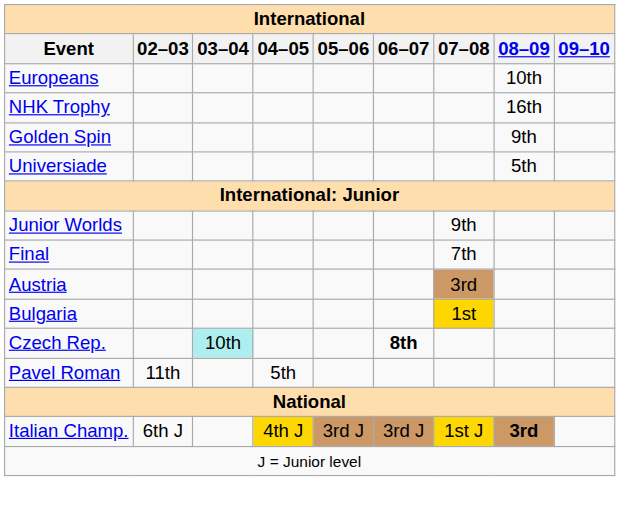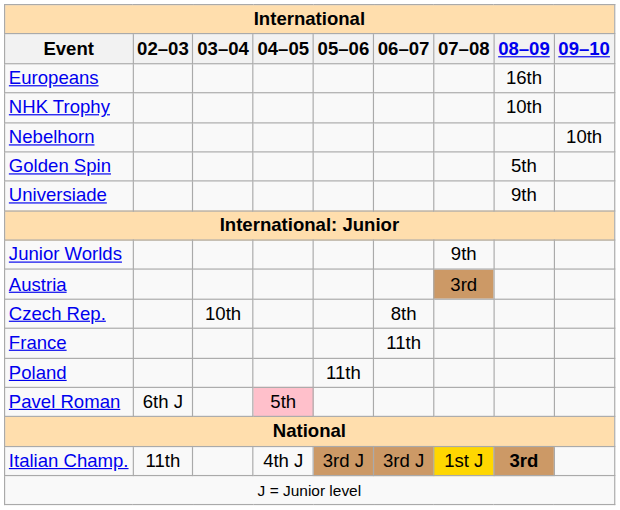Europeans | 08–09: 10th -> 16th
NHK Trophy | 08–09: 16th -> 10th
+ row: Nebelhorn | 10th
Golden Spin | 08–09: 9th -> 5th
Universiade | 08–09: 5th -> 9th
- row: Final | 7th
- row: Bulgaria | 1st
Czech Rep. | 03–04: paleturquoise background -> no background
Czech Rep. | 06–07: bold -> normal
+ row: France | 11th
+ row: Poland | 11th
Pavel Roman | 02–03: 11th -> 6th J
Pavel Roman | 04–05: no background -> pink background
Italian Champ. | 02–03: 6th J -> 11th
Italian Champ. | 04–05: gold background -> no background
